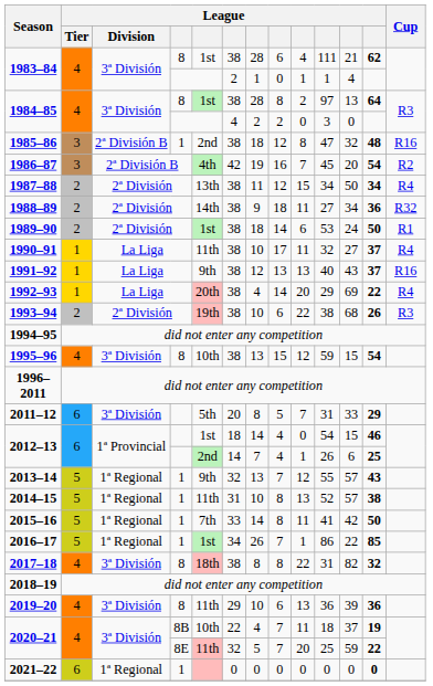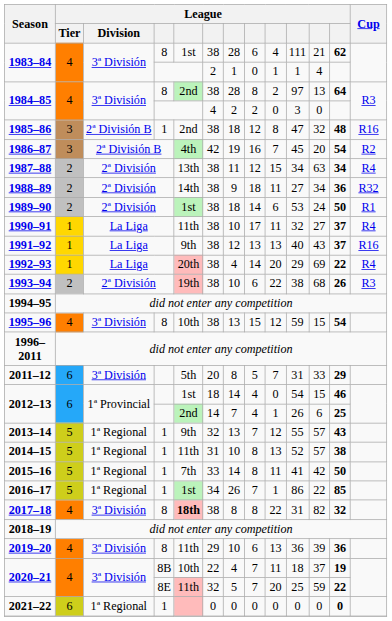1984–85 / 8 | column 5: 1st -> 2nd
1987–88 | column 11: 50 -> 63
2017–18 | column 5: normal -> bold
